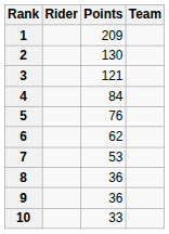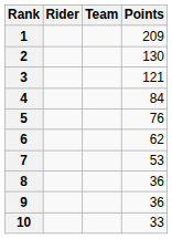columns swapped: Team <-> Points
